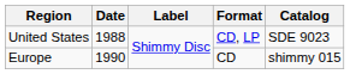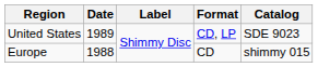United States | Date: 1988 -> 1989
Europe | Date: 1990 -> 1988
